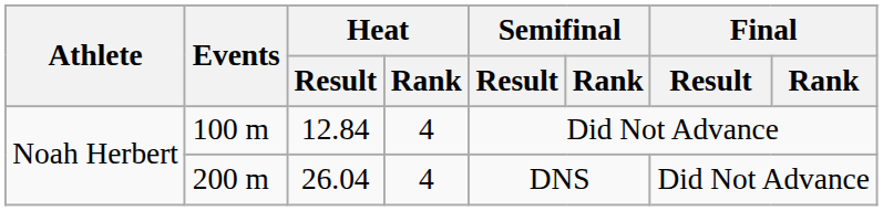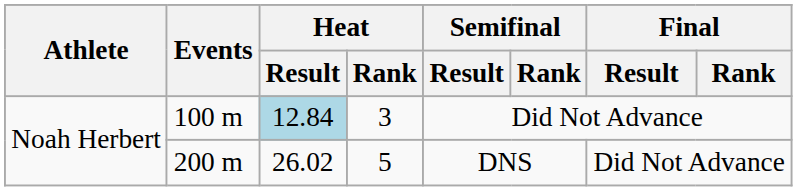100 m | Heat / Result: no background -> lightblue background
100 m | Heat / Rank: 4 -> 3
200 m | Heat / Result: 26.04 -> 26.02
200 m | Heat / Rank: 4 -> 5
